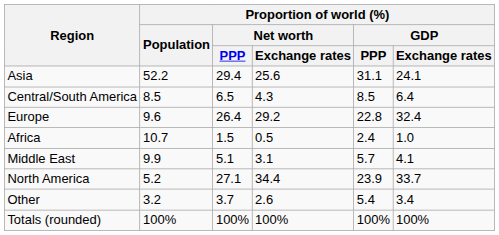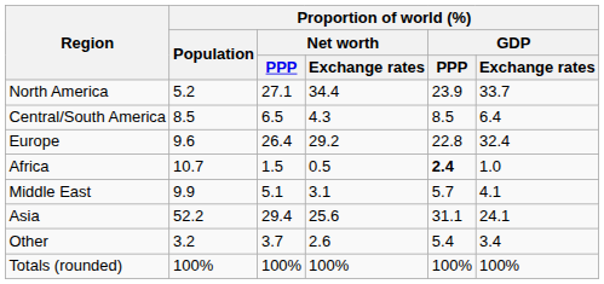rows swapped: North America <-> Asia
Africa | Proportion of world (%) / GDP / PPP: normal -> bold
